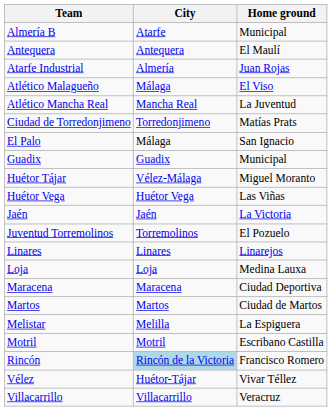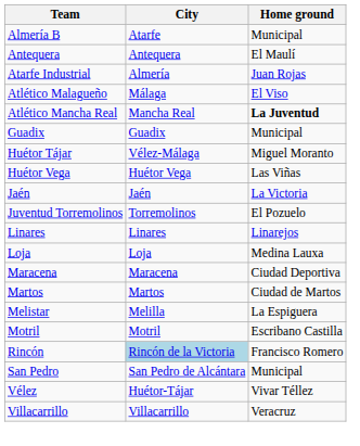Atlético Mancha Real | Home ground: normal -> bold
- row: Ciudad de Torredonjimeno | Torredonjimeno | Matías Prats
- row: El Palo | Málaga | San Ignacio
+ row: San Pedro | San Pedro de Alcántara | Municipal
